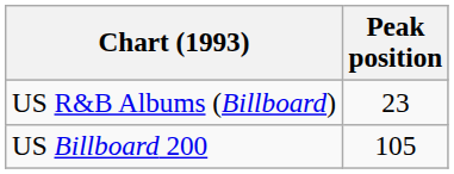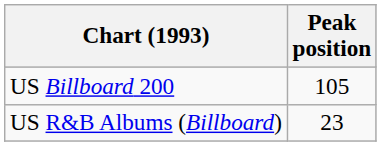rows swapped: US Billboard 200 <-> US R&B Albums (Billboard)
